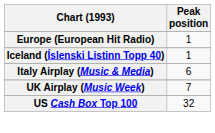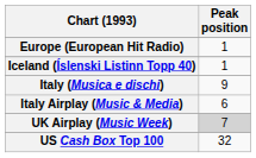+ row: Italy (Musica e dischi) | 9
UK Airplay (Music Week) | Peak position: no background -> lightgrey background
